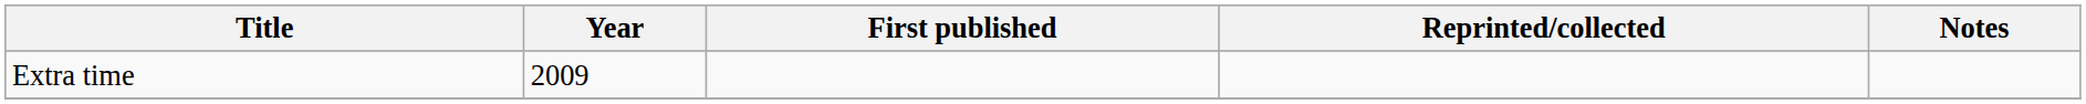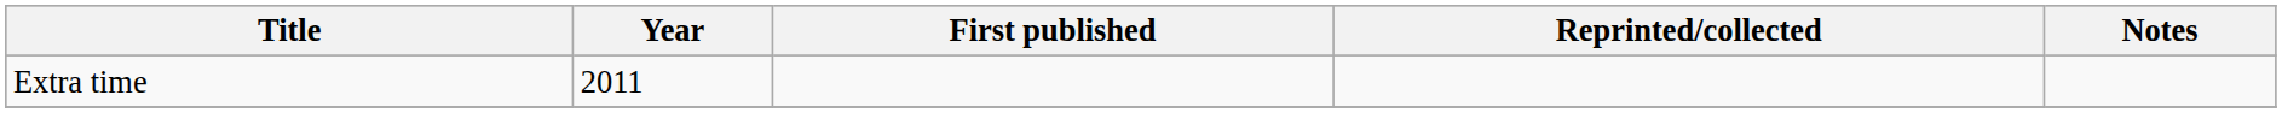Extra time | Year: 2009 -> 2011
